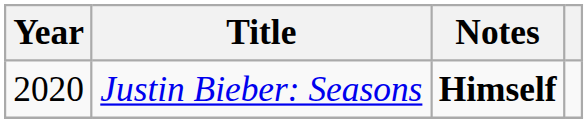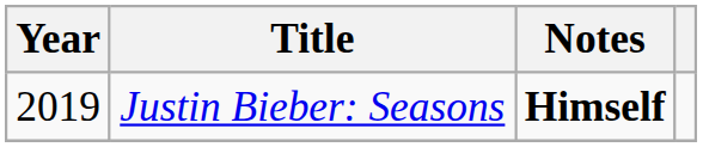Justin Bieber: Seasons | Year: 2020 -> 2019
